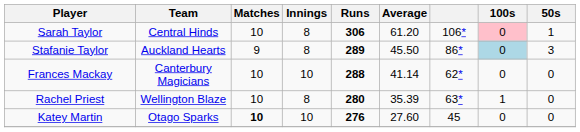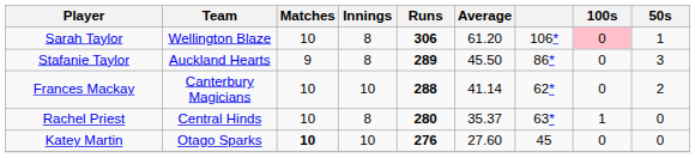Sarah Taylor | Team: Central Hinds -> Wellington Blaze
Stafanie Taylor | 100s: lightblue background -> no background
Frances Mackay | 50s: 0 -> 2
Rachel Priest | Team: Wellington Blaze -> Central Hinds
Rachel Priest | Average: 35.39 -> 35.37
